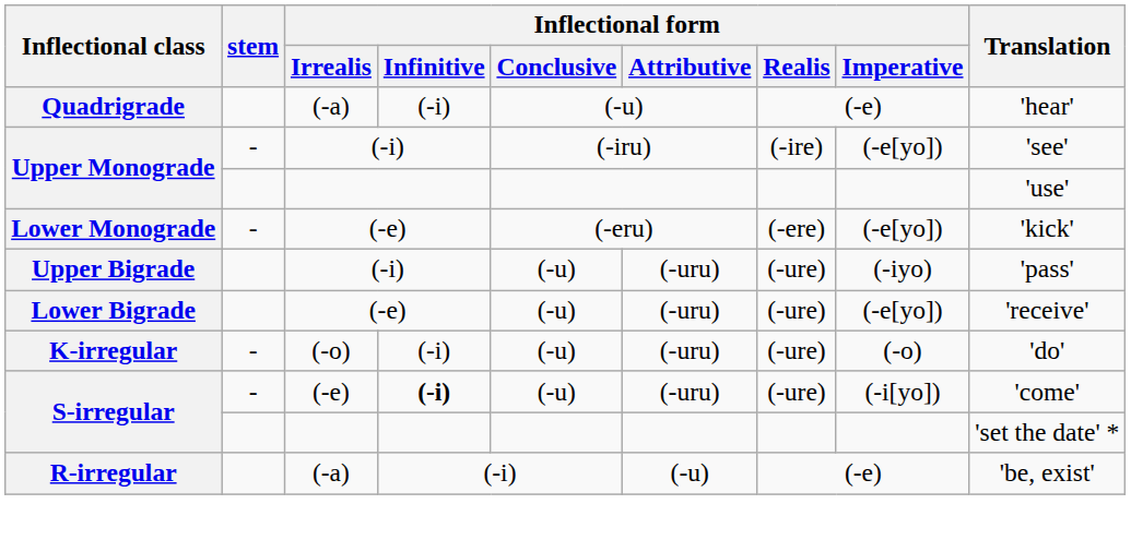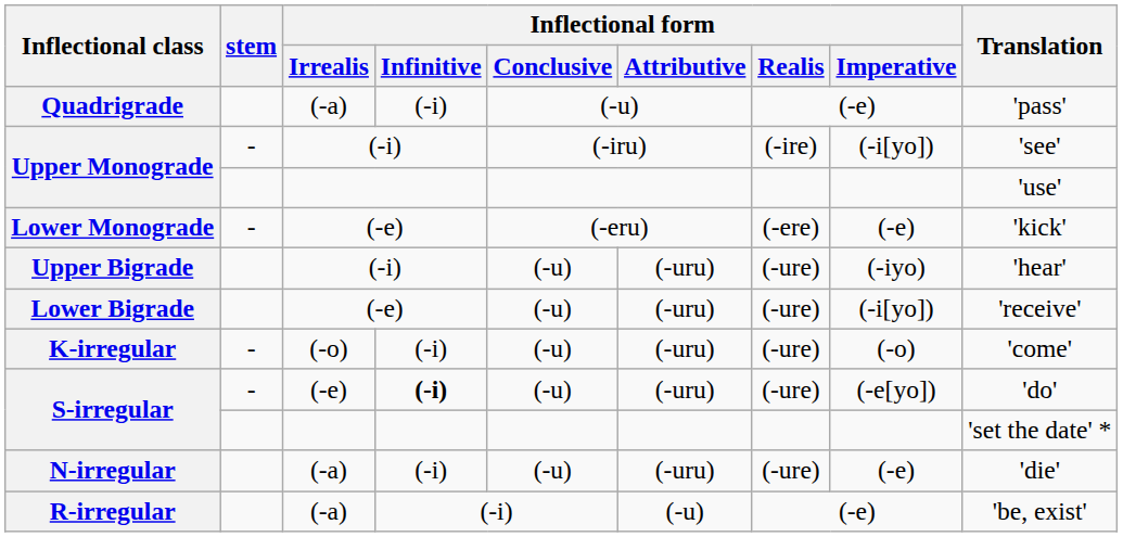Quadrigrade | Translation: 'hear' -> 'pass'
Upper Monograde / (-i) | Inflectional form / Imperative: (-e[yo]) -> (-i[yo])
Lower Monograde | Inflectional form / Imperative: (-e[yo]) -> (-e)
Upper Bigrade | Translation: 'pass' -> 'hear'
Lower Bigrade | Inflectional form / Imperative: (-e[yo]) -> (-i[yo])
K-irregular | Translation: 'do' -> 'come'
S-irregular / (-e) | Inflectional form / Imperative: (-i[yo]) -> (-e[yo])
S-irregular / (-e) | Translation: 'come' -> 'do'
+ row: N-irregular | (-a) | (-i) | (-u) | (-uru) | (-ure) | (-e) | 'die'
